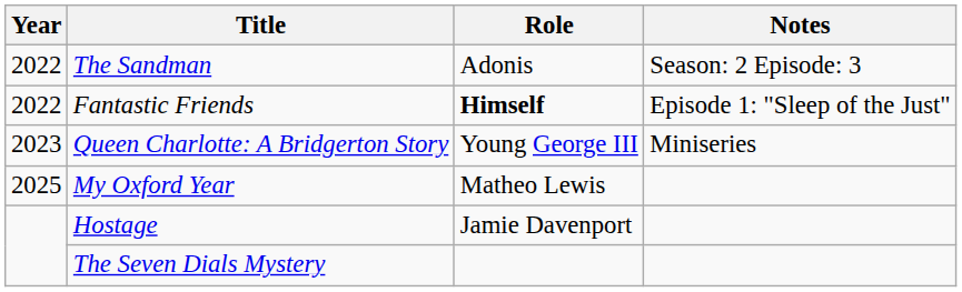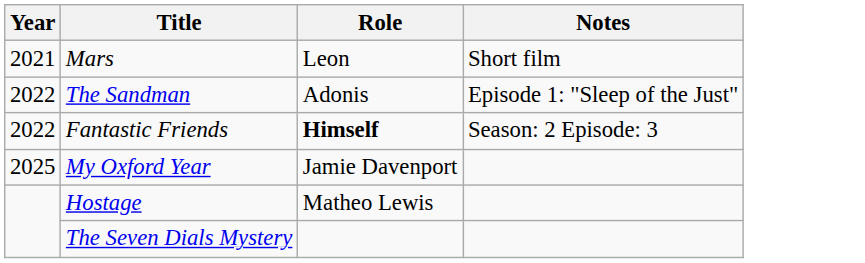+ row: 2021 | Mars | Leon | Short film
The Sandman | Notes: Season: 2 Episode: 3 -> Episode 1: "Sleep of the Just"
Fantastic Friends | Notes: Episode 1: "Sleep of the Just" -> Season: 2 Episode: 3
- row: 2023 | Queen Charlotte: A Bridgerton Story | Young George III | Miniseries
My Oxford Year | Role: Matheo Lewis -> Jamie Davenport
Hostage | Role: Jamie Davenport -> Matheo Lewis
